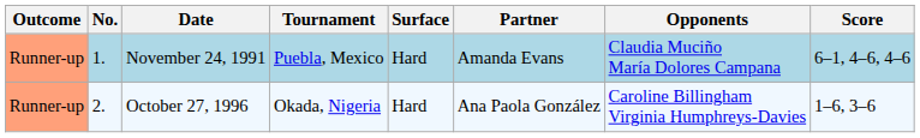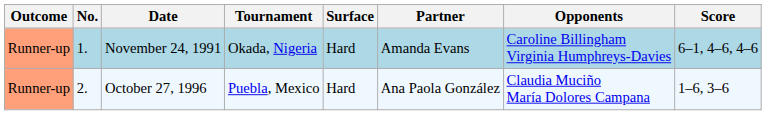November 24, 1991 | Tournament: Puebla, Mexico -> Okada, Nigeria
November 24, 1991 | Opponents: Claudia Muciño María Dolores Campana -> Caroline Billingham Virginia Humphreys-Davies
October 27, 1996 | Tournament: Okada, Nigeria -> Puebla, Mexico
October 27, 1996 | Opponents: Caroline Billingham Virginia Humphreys-Davies -> Claudia Muciño María Dolores Campana
